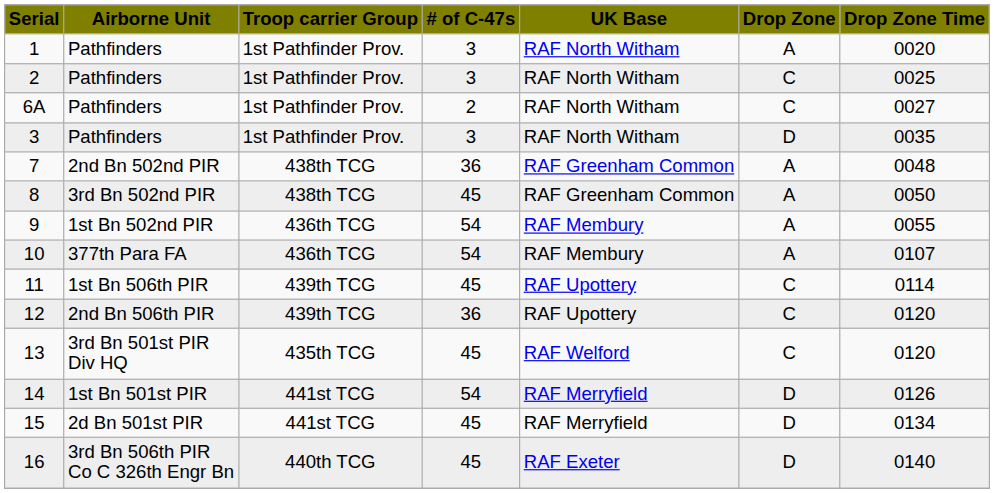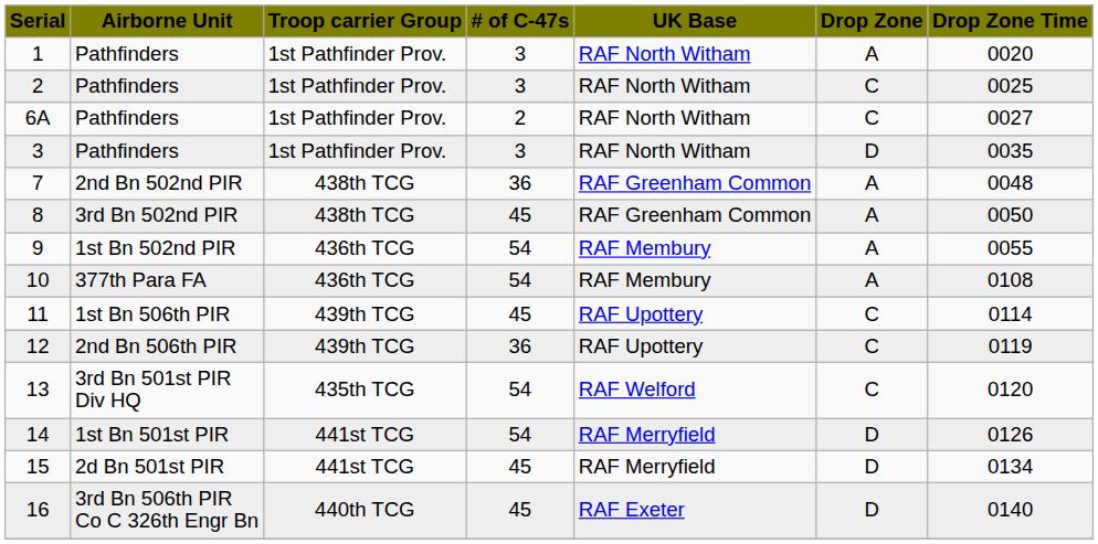10 | column 7: 0107 -> 0108
12 | column 7: 0120 -> 0119
13 | column 4: 45 -> 54
